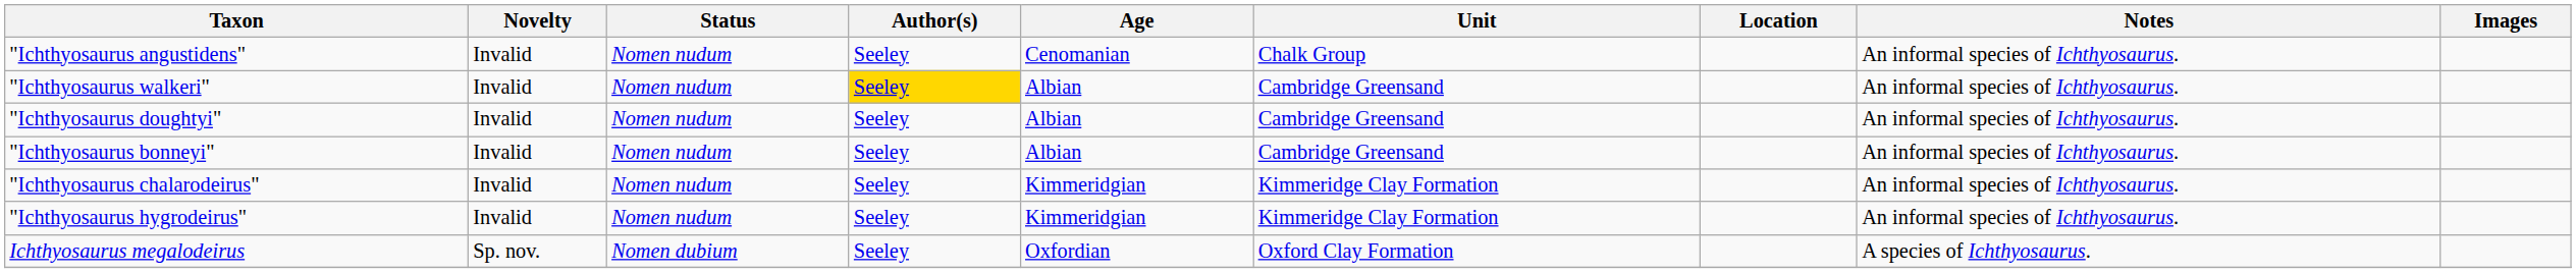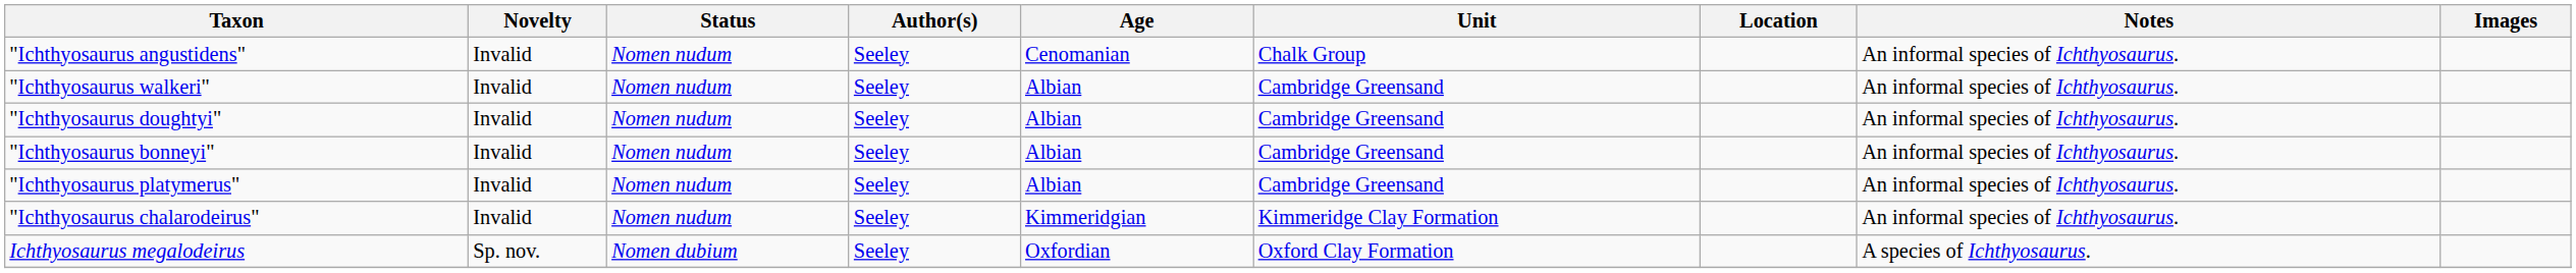"Ichthyosaurus walkeri" | Author(s): gold background -> no background
+ row: "Ichthyosaurus platymerus" | Invalid | Nomen nudum | Seeley | Albian | Cambridge Greensand | An informal species of Ichthyosaurus.
- row: "Ichthyosaurus hygrodeirus" | Invalid | Nomen nudum | Seeley | Kimmeridgian | Kimmeridge Clay Formation | An informal species of Ichthyosaurus.
